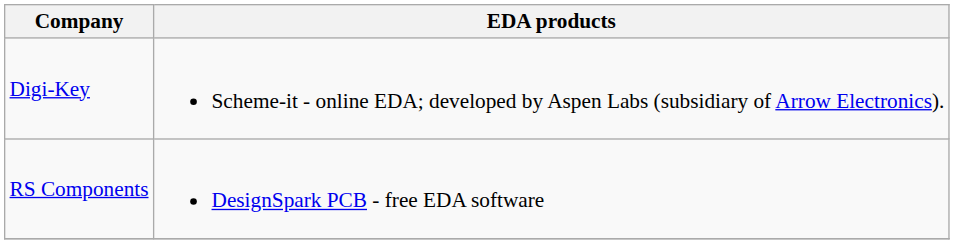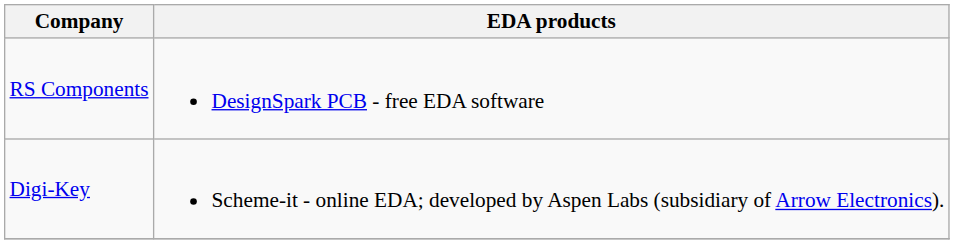rows swapped: Digi-Key <-> RS Components
